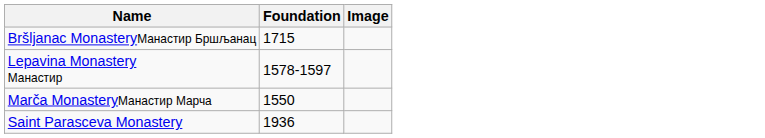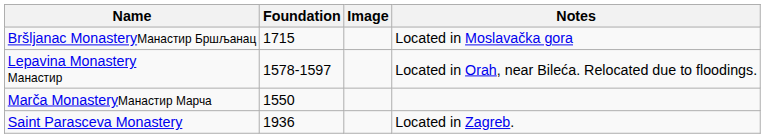+ column: Notes | Located in Moslavačka gora | Located in Orah, near Bileća. Relocated due to floodings. | Located in Zagreb.
